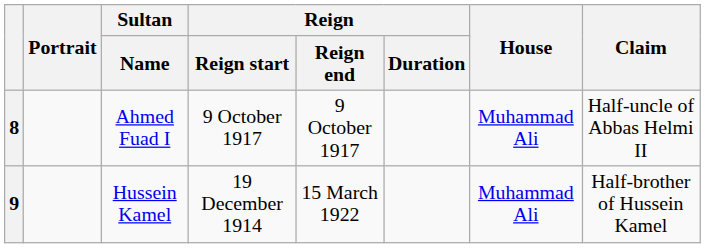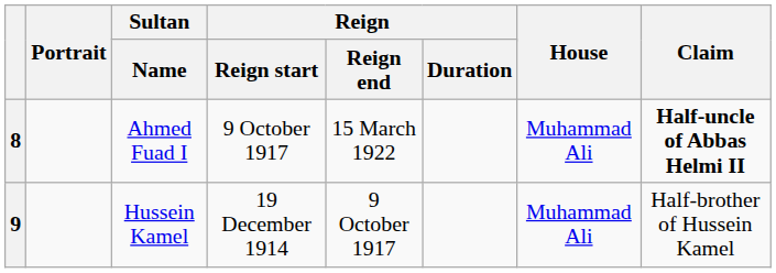8 | Reign / Reign end: 9 October 1917 -> 15 March 1922
8 | Claim: normal -> bold
9 | Reign / Reign end: 15 March 1922 -> 9 October 1917
